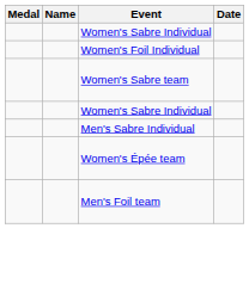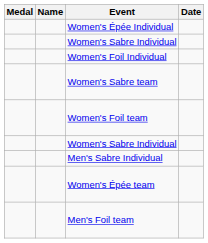+ row: Women's Épée Individual
+ row: Women's Foil team
